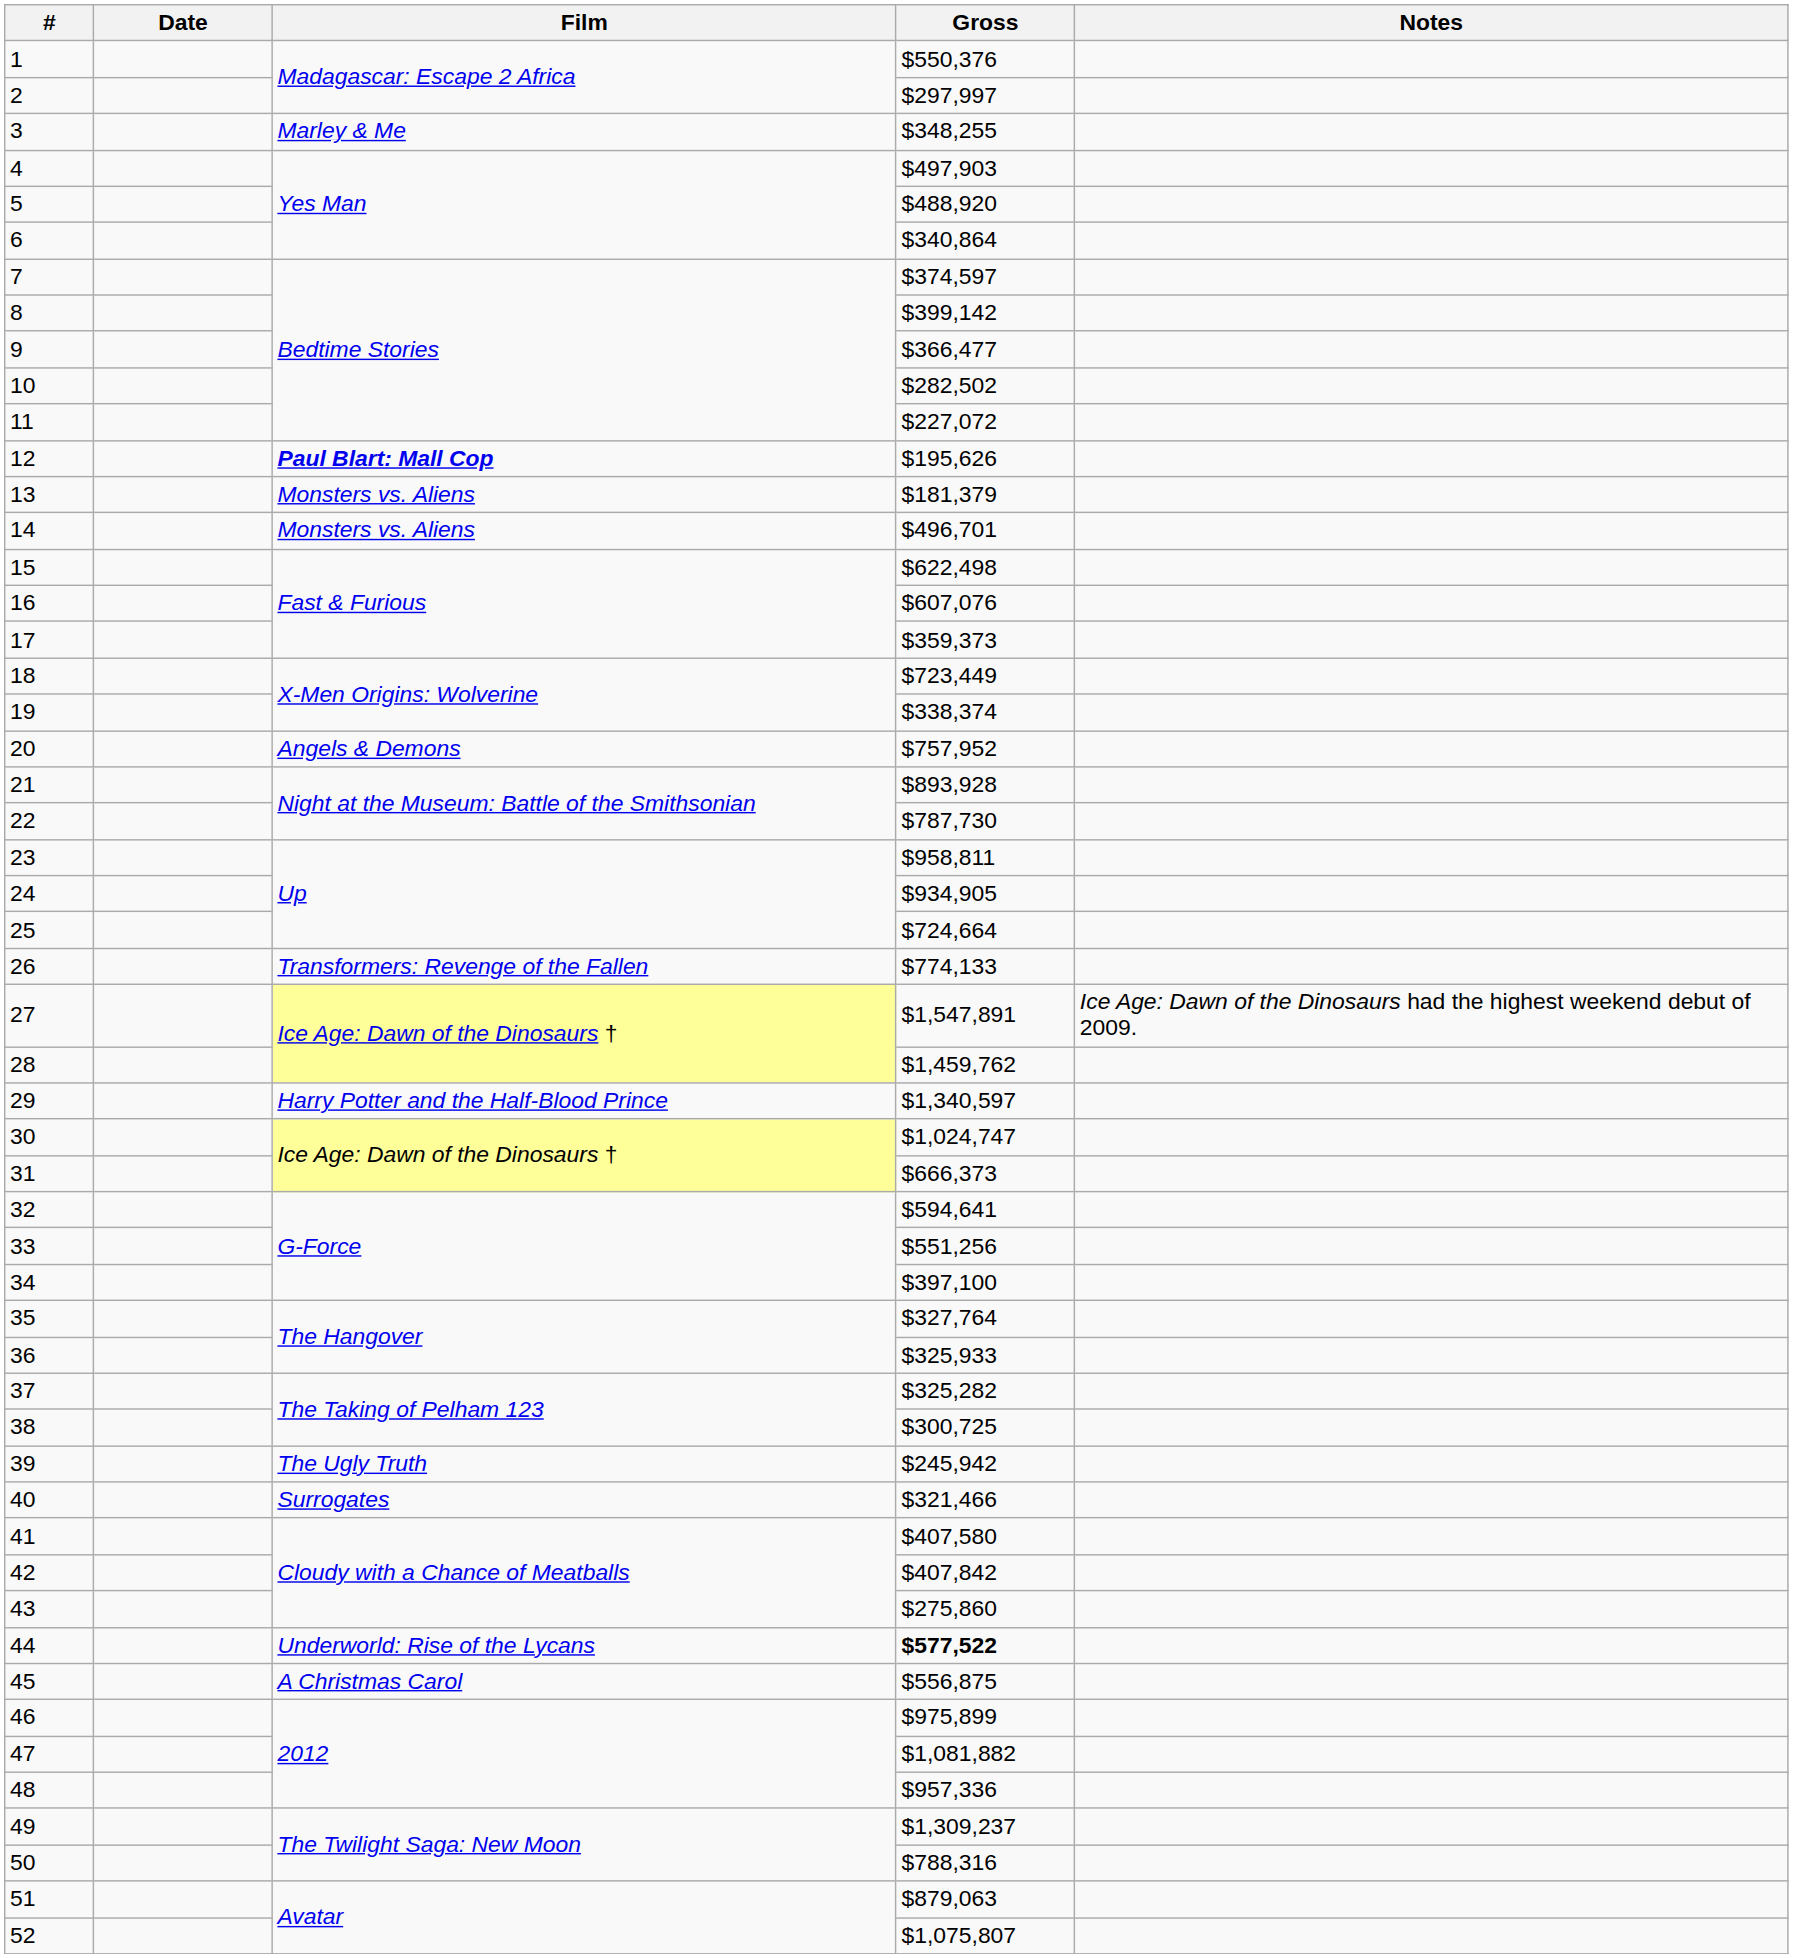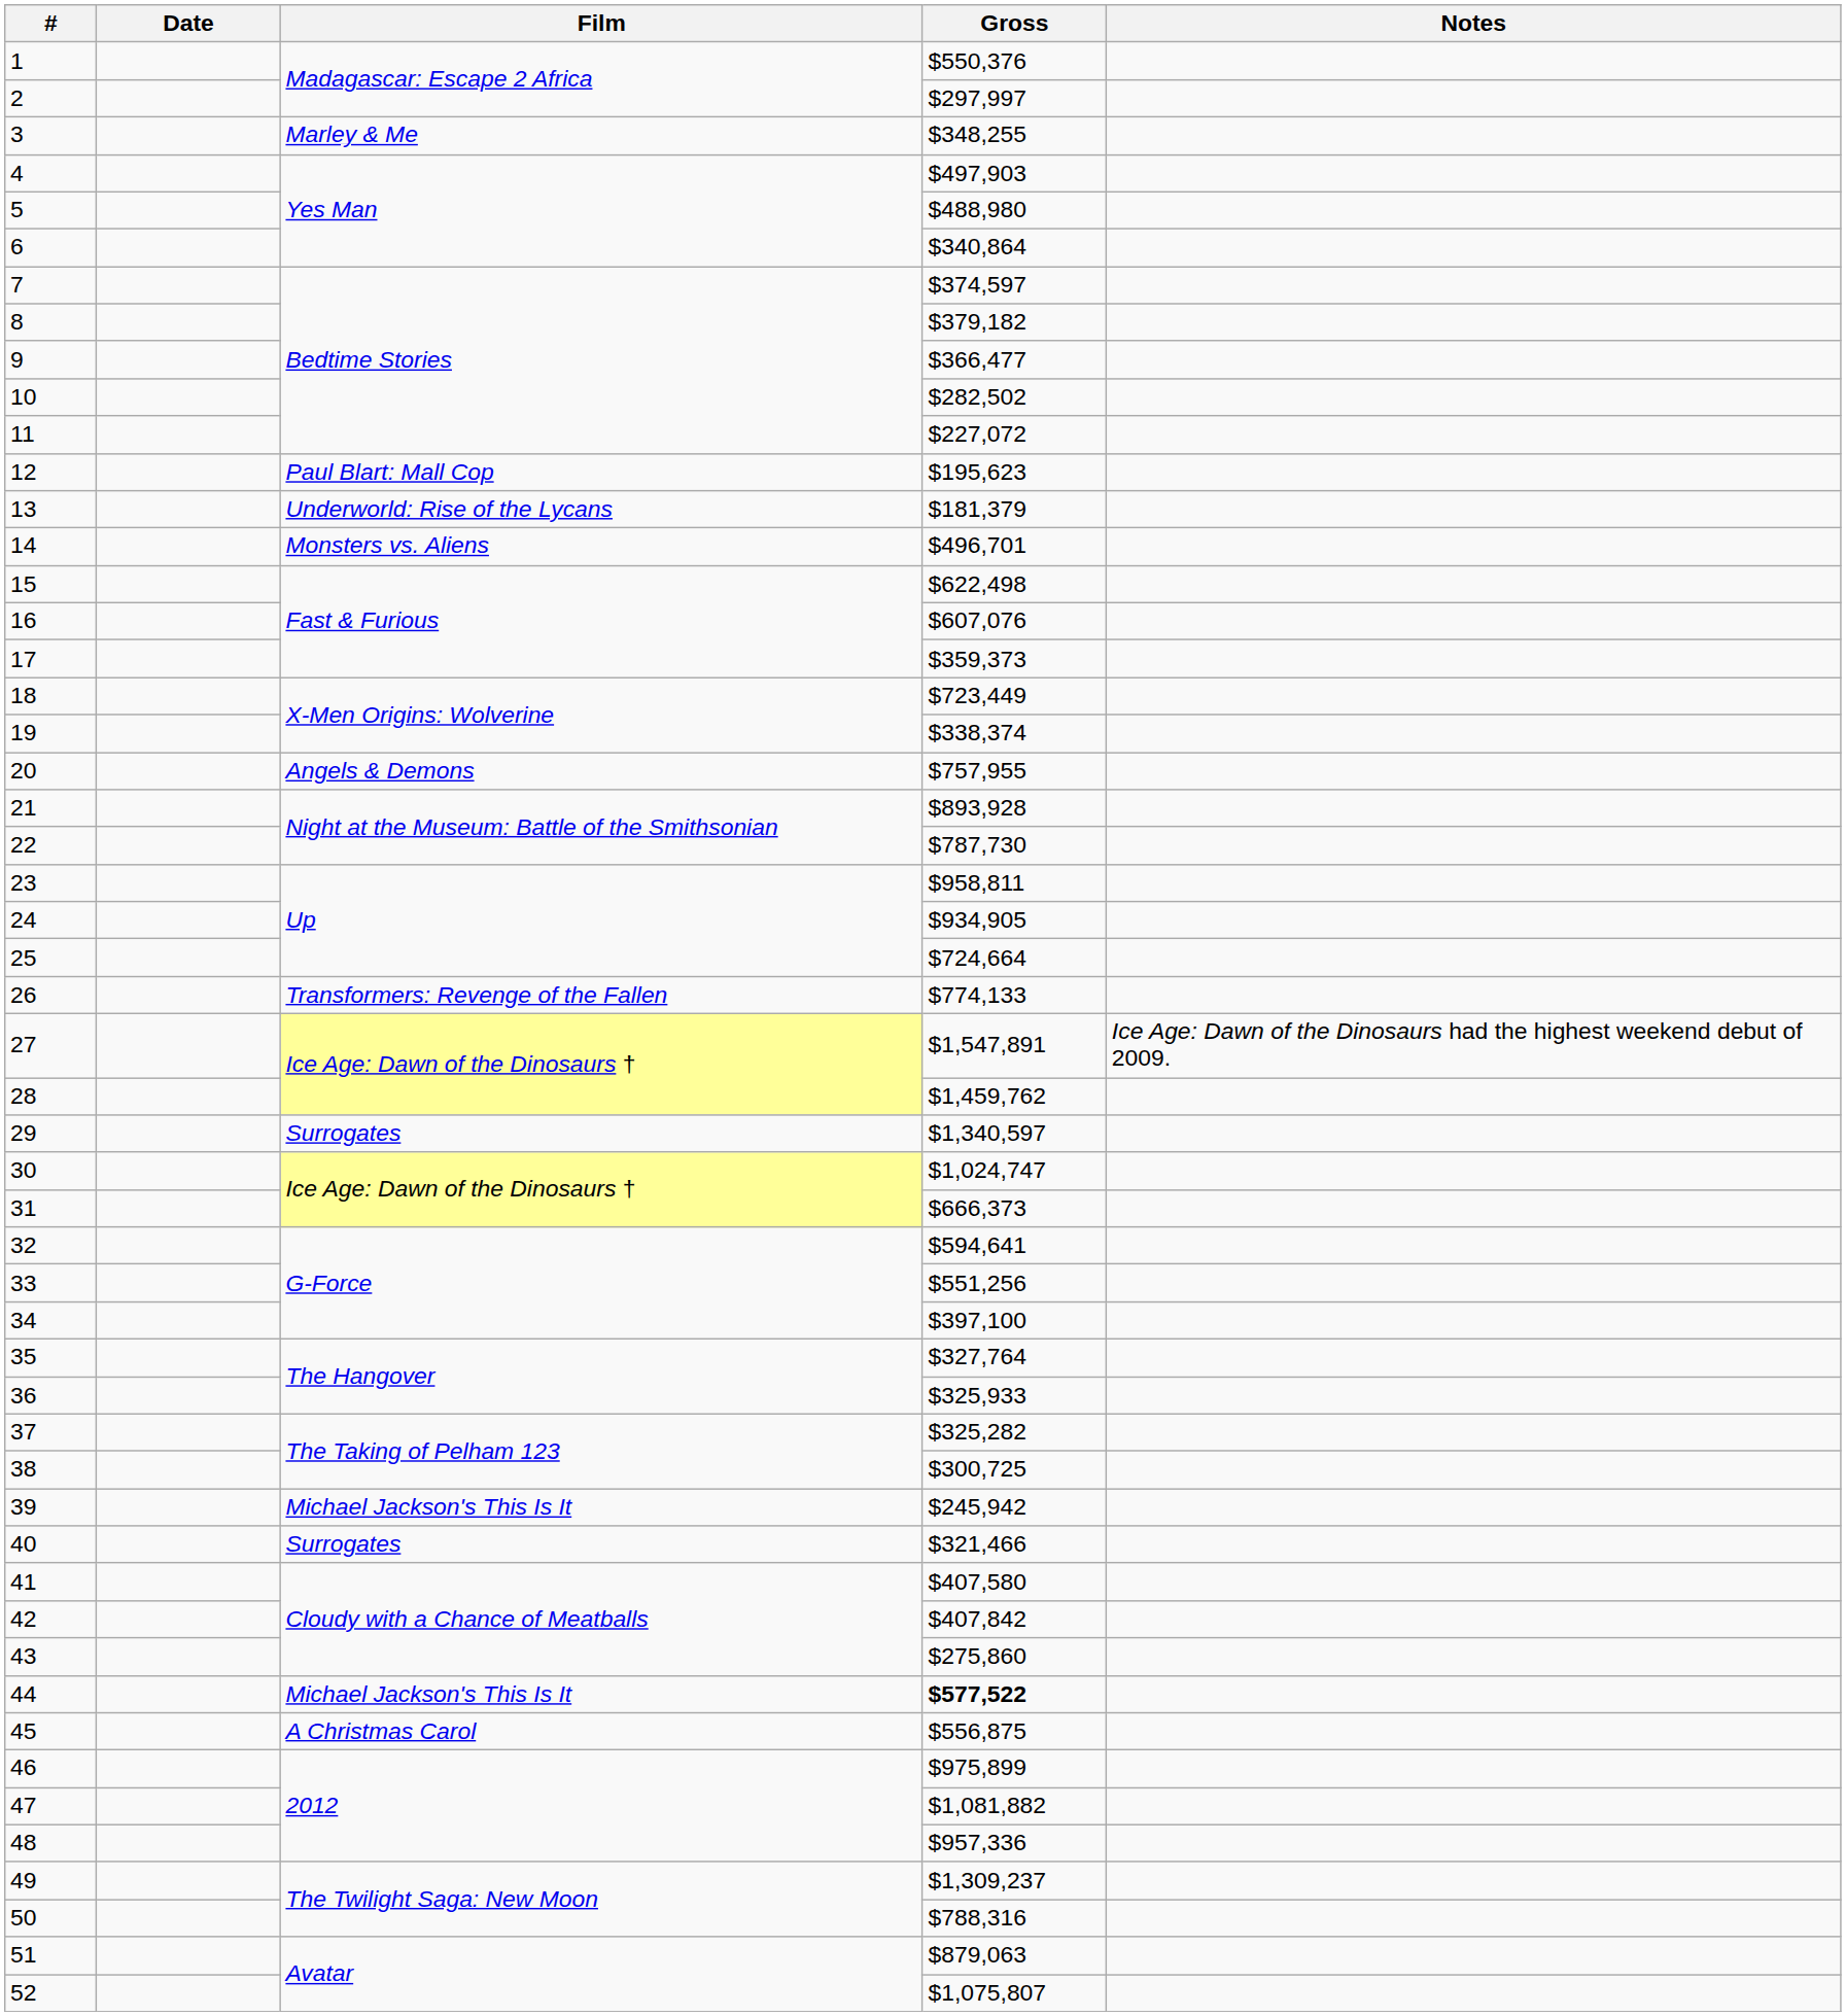5 | Gross: $488,920 -> $488,980
8 | Gross: $399,142 -> $379,182
12 | Film: bold -> normal
12 | Gross: $195,626 -> $195,623
13 | Film: Monsters vs. Aliens -> Underworld: Rise of the Lycans
20 | Gross: $757,952 -> $757,955
29 | Film: Harry Potter and the Half-Blood Prince -> Surrogates
39 | Film: The Ugly Truth -> Michael Jackson's This Is It
44 | Film: Underworld: Rise of the Lycans -> Michael Jackson's This Is It
